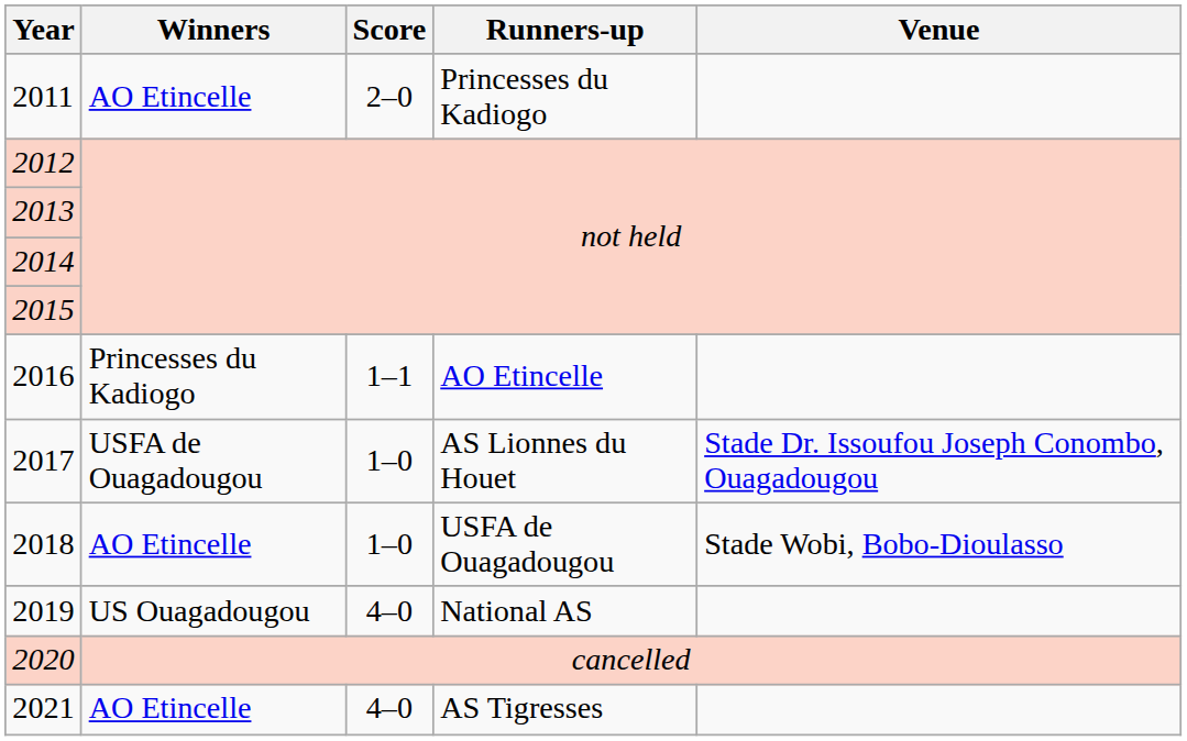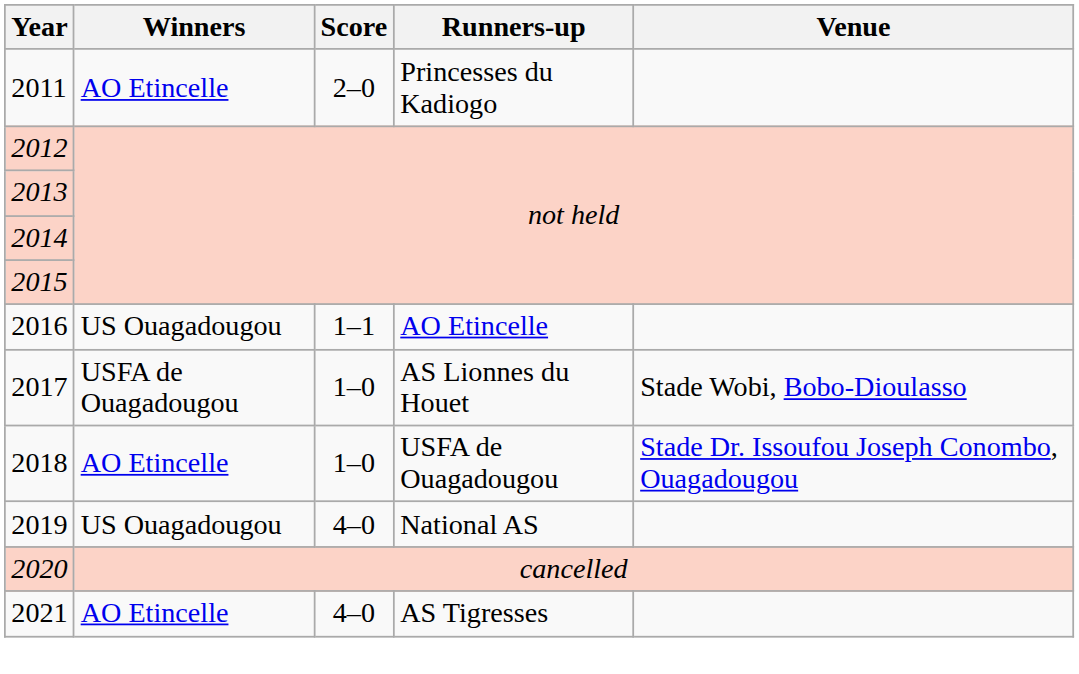2016 | Winners: Princesses du Kadiogo -> US Ouagadougou
2017 | Venue: Stade Dr. Issoufou Joseph Conombo, Ouagadougou -> Stade Wobi, Bobo-Dioulasso
2018 | Venue: Stade Wobi, Bobo-Dioulasso -> Stade Dr. Issoufou Joseph Conombo, Ouagadougou
